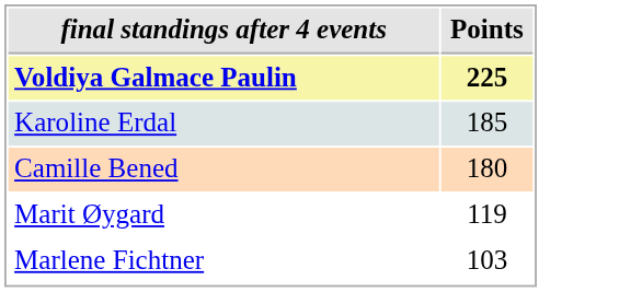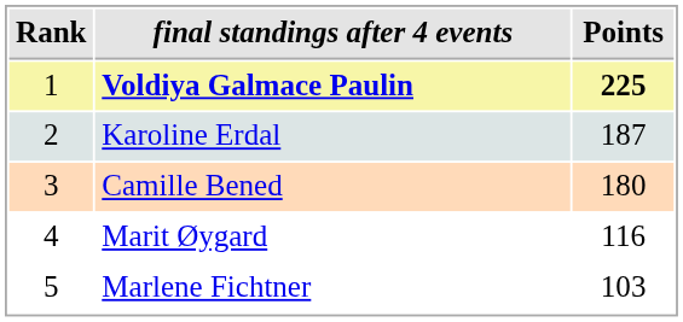+ column: Rank | 1 | 2 | 3 | 4 | 5
Karoline Erdal | Points: 185 -> 187
Marit Øygard | Points: 119 -> 116
